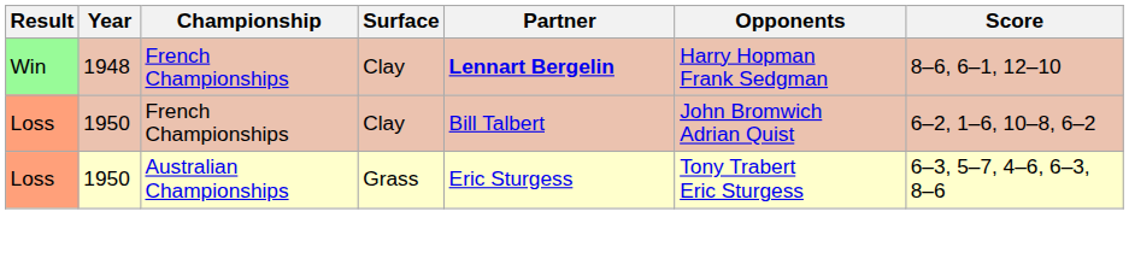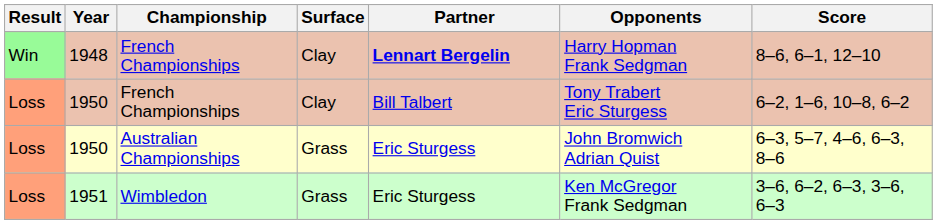1950 / French Championships | Opponents: John Bromwich Adrian Quist -> Tony Trabert Eric Sturgess
1950 / Australian Championships | Opponents: Tony Trabert Eric Sturgess -> John Bromwich Adrian Quist
+ row: Loss | 1951 | Wimbledon | Grass | Eric Sturgess | Ken McGregor Frank Sedgman | 3–6, 6–2, 6–3, 3–6, 6–3
